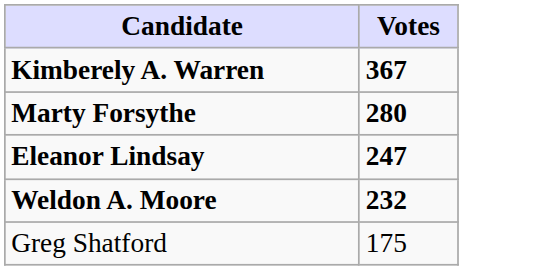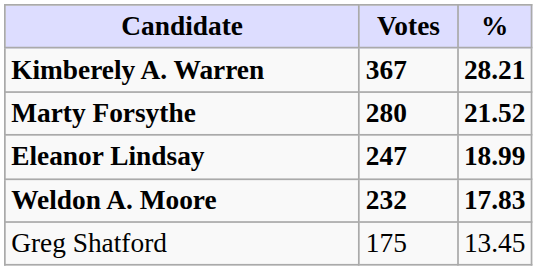+ column: % | 28.21 | 21.52 | 18.99 | 17.83 | 13.45
